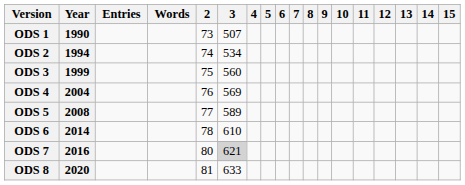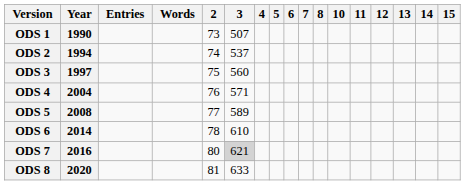- column: 9
ODS 2 | 3: 534 -> 537
ODS 3 | Year: 1999 -> 1997
ODS 4 | 3: 569 -> 571
